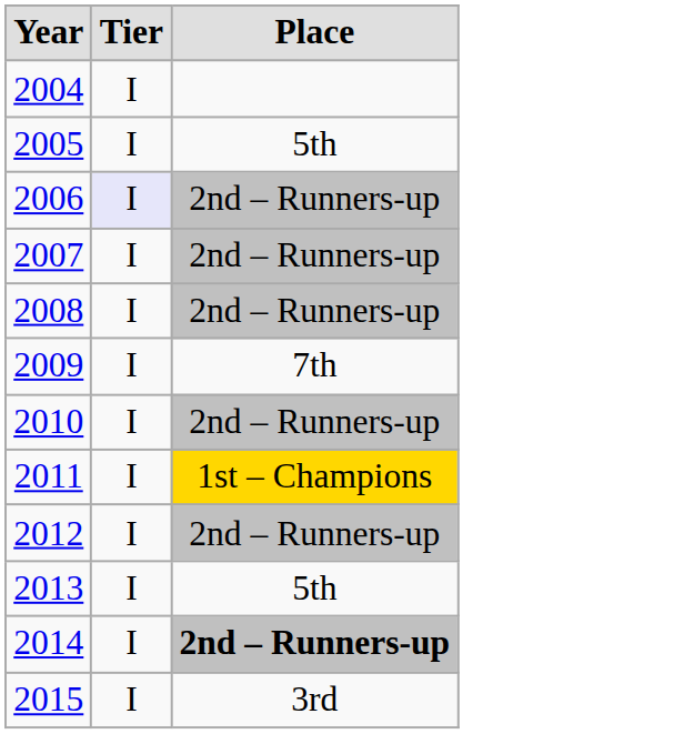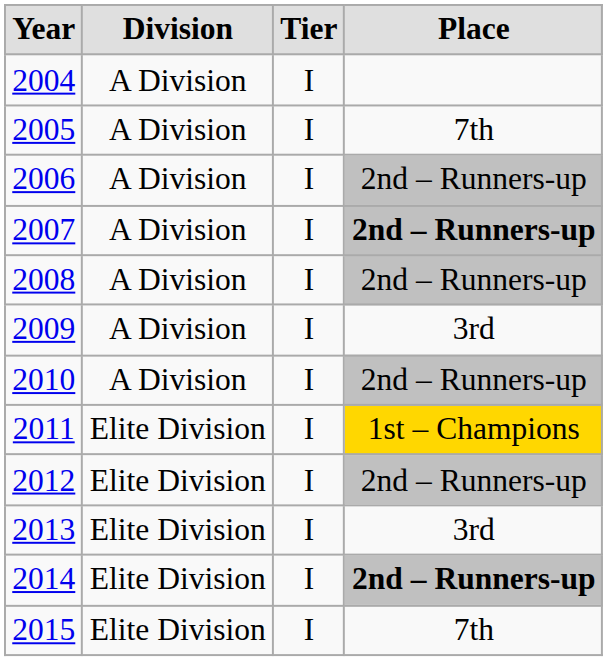+ column: Division | A Division | A Division | A Division | A Division | A Division | A Division | A Division | Elite Division | Elite Division | Elite Division | Elite Division | Elite Division
2005 | Place: 5th -> 7th
2006 | Tier: lavender background -> no background
2007 | Place: normal -> bold
2009 | Place: 7th -> 3rd
2013 | Place: 5th -> 3rd
2015 | Place: 3rd -> 7th
